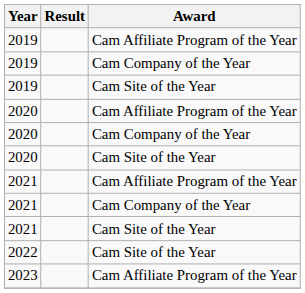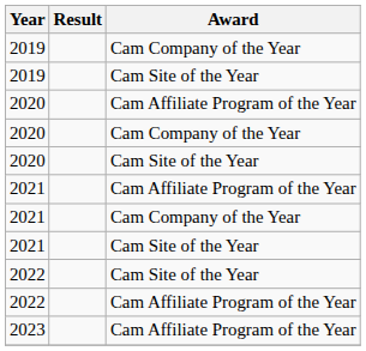- row: 2019 | Cam Affiliate Program of the Year
+ row: 2022 | Cam Affiliate Program of the Year
